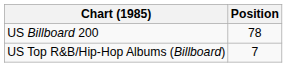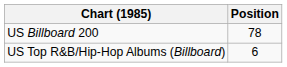US Top R&B/Hip-Hop Albums (Billboard) | Position: 7 -> 6
